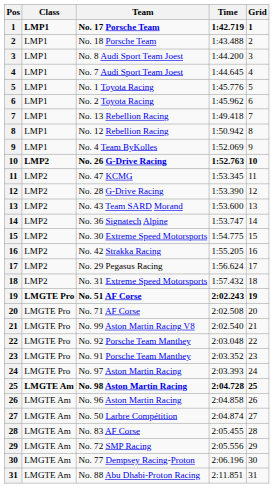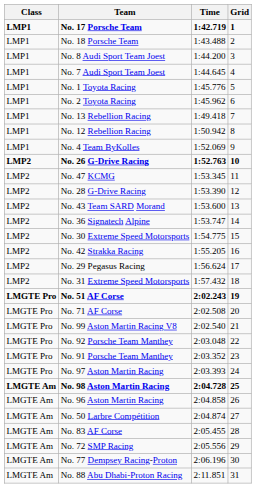- column: Pos | 1 | 2 | 3 | 4 | 5 | 6 | 7 | 8 | 9 | 10 | 11 | 12 | 13 | 14 | 15 | 16 | 17 | 18 | 19 | 20 | 21 | 22 | 23 | 24 | 25 | 26 | 27 | 28 | 29 | 30 | 31
